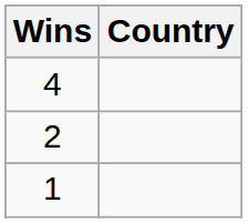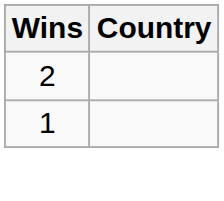- row: 4
